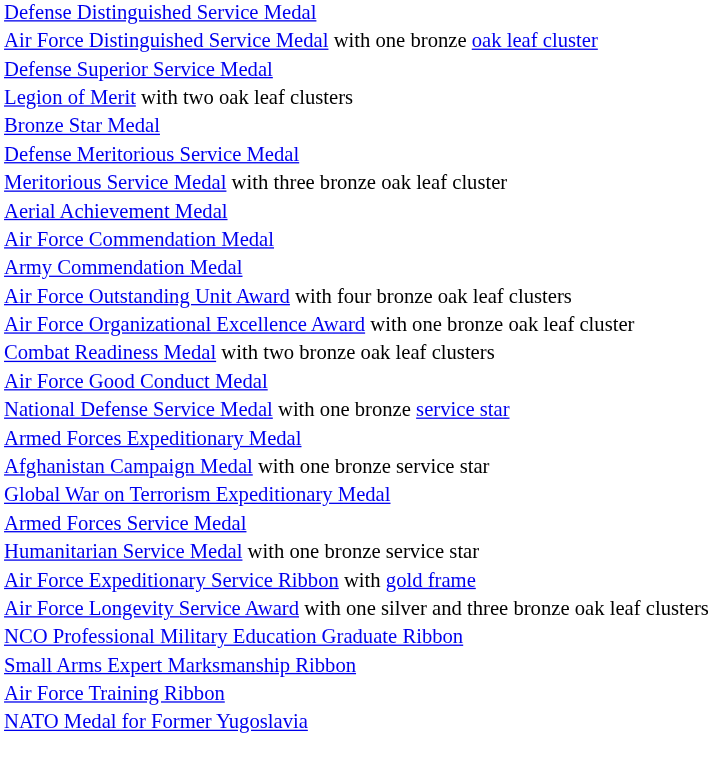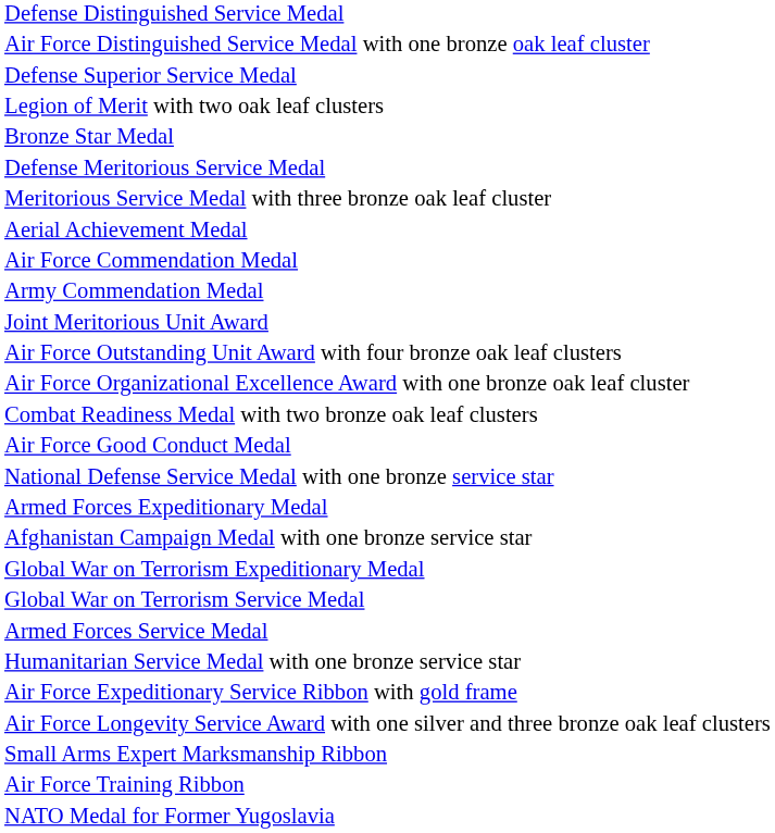+ row: Joint Meritorious Unit Award
+ row: Global War on Terrorism Service Medal
- row: NCO Professional Military Education Graduate Ribbon
